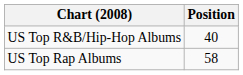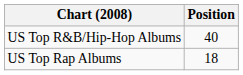US Top Rap Albums | Position: 58 -> 18
